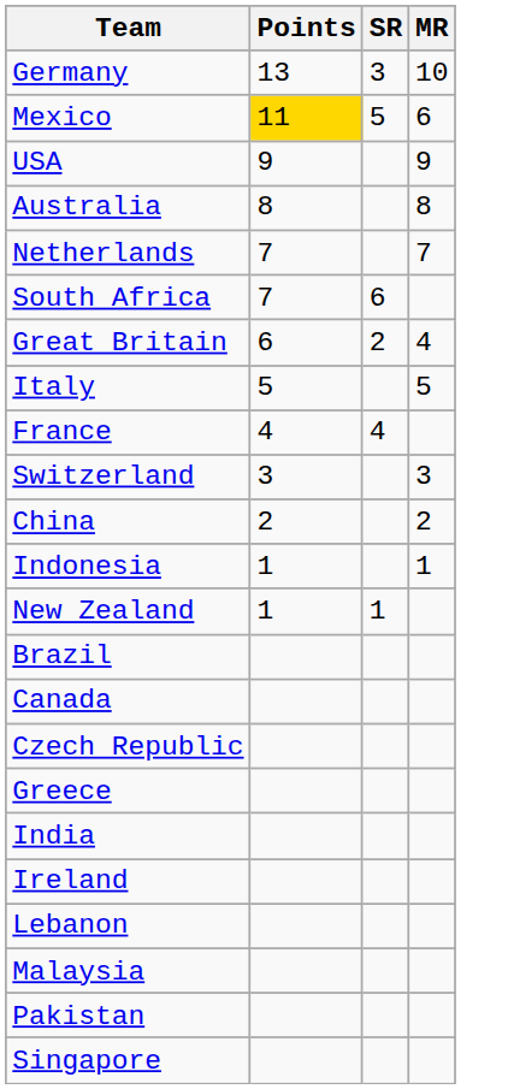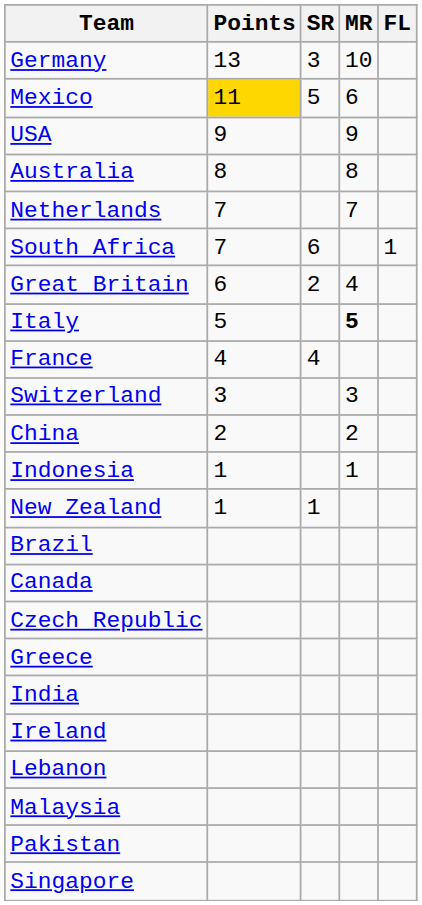+ column: FL | 1
Italy | MR: normal -> bold
